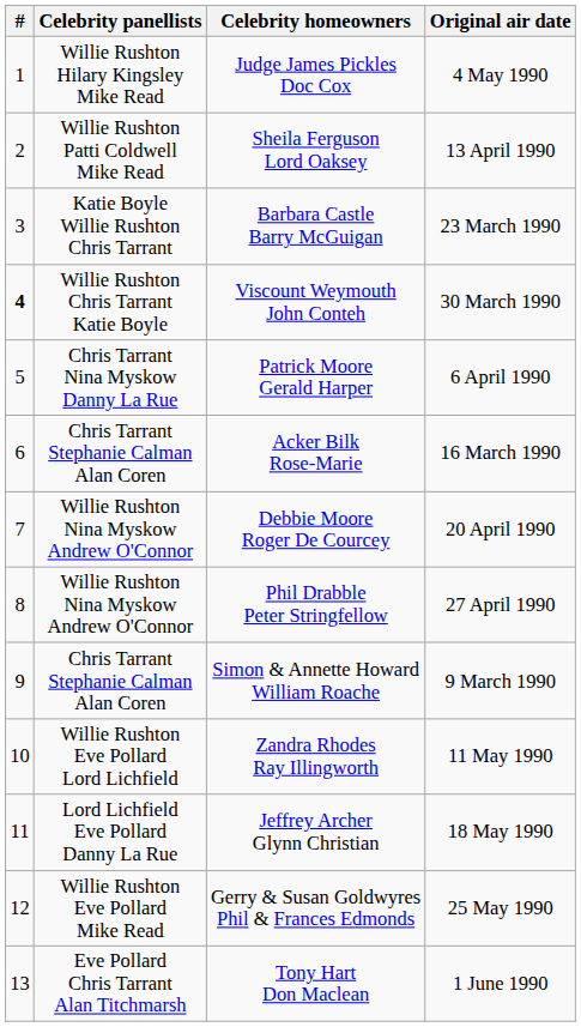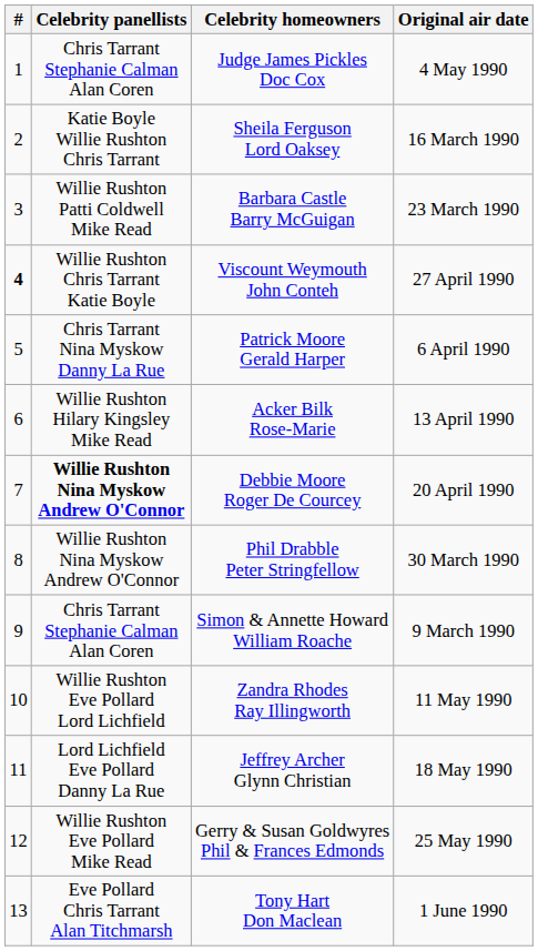Judge James Pickles Doc Cox | Celebrity panellists: Willie Rushton Hilary Kingsley Mike Read -> Chris Tarrant Stephanie Calman Alan Coren
Sheila Ferguson Lord Oaksey | Celebrity panellists: Willie Rushton Patti Coldwell Mike Read -> Katie Boyle Willie Rushton Chris Tarrant
Sheila Ferguson Lord Oaksey | Original air date: 13 April 1990 -> 16 March 1990
Barbara Castle Barry McGuigan | Celebrity panellists: Katie Boyle Willie Rushton Chris Tarrant -> Willie Rushton Patti Coldwell Mike Read
Viscount Weymouth John Conteh | Original air date: 30 March 1990 -> 27 April 1990
Acker Bilk Rose-Marie | Celebrity panellists: Chris Tarrant Stephanie Calman Alan Coren -> Willie Rushton Hilary Kingsley Mike Read
Acker Bilk Rose-Marie | Original air date: 16 March 1990 -> 13 April 1990
Debbie Moore Roger De Courcey | Celebrity panellists: normal -> bold
Phil Drabble Peter Stringfellow | Original air date: 27 April 1990 -> 30 March 1990
